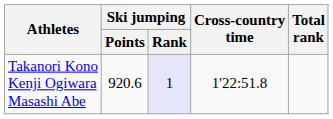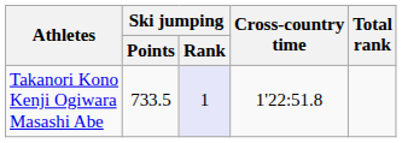Takanori Kono Kenji Ogiwara Masashi Abe | Ski jumping / Points: 920.6 -> 733.5
